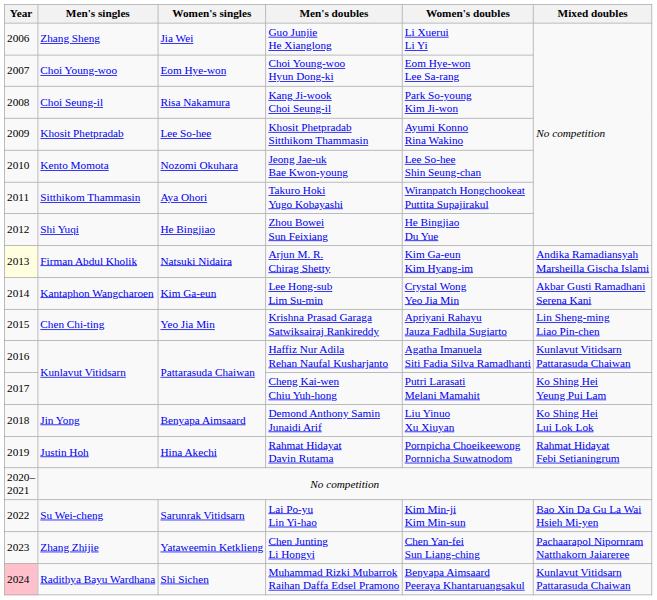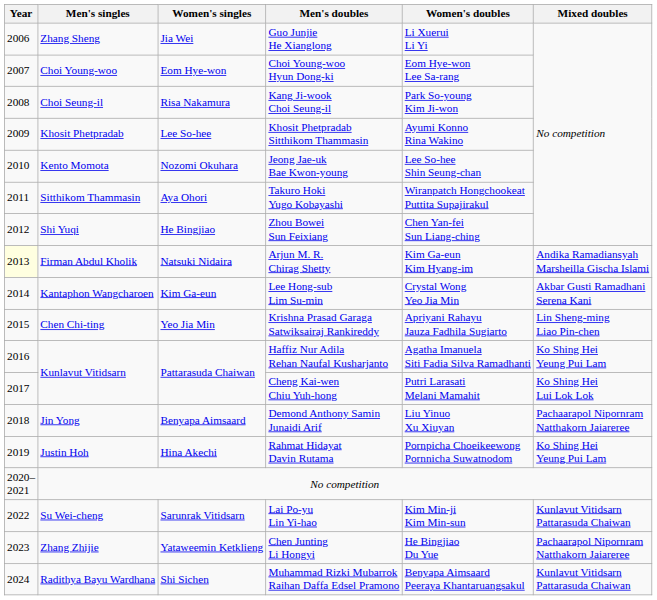Zhou Bowei Sun Feixiang | Women's doubles: He Bingjiao Du Yue -> Chen Yan-fei Sun Liang-ching
Haffiz Nur Adila Rehan Naufal Kusharjanto | Mixed doubles: Kunlavut Vitidsarn Pattarasuda Chaiwan -> Ko Shing Hei Yeung Pui Lam
Cheng Kai-wen Chiu Yuh-hong | Mixed doubles: Ko Shing Hei Yeung Pui Lam -> Ko Shing Hei Lui Lok Lok
Demond Anthony Samin Junaidi Arif | Mixed doubles: Ko Shing Hei Lui Lok Lok -> Pachaarapol Nipornram Natthakorn Jaiareree
Rahmat Hidayat Davin Rutama | Mixed doubles: Rahmat Hidayat Febi Setianingrum -> Ko Shing Hei Yeung Pui Lam
Lai Po-yu Lin Yi-hao | Mixed doubles: Bao Xin Da Gu La Wai Hsieh Mi-yen -> Kunlavut Vitidsarn Pattarasuda Chaiwan
Chen Junting Li Hongyi | Women's doubles: Chen Yan-fei Sun Liang-ching -> He Bingjiao Du Yue
Muhammad Rizki Mubarrok Raihan Daffa Edsel Pramono | Year: pink background -> no background
